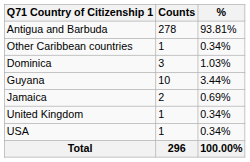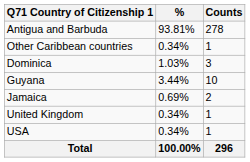columns swapped: Counts <-> %
